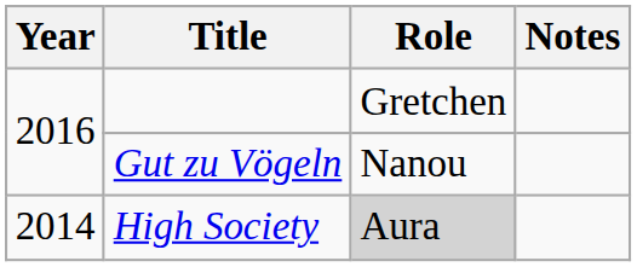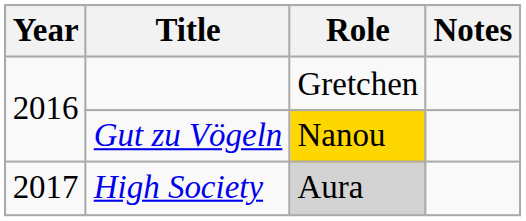Gut zu Vögeln | Role: no background -> gold background
High Society | Year: 2014 -> 2017
